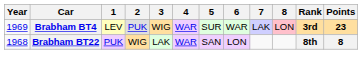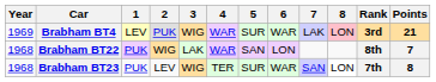Brabham BT4 | Points: 23 -> 21
Brabham BT22 | Points: 8 -> 7
+ row: 1968 | Brabham BT23 | PUK | LEV | WIG | TER | SUR | WAR | SAN | LON | 7th | 8
